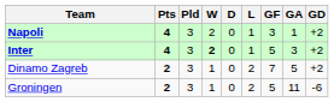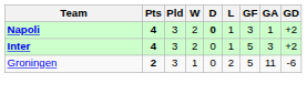Napoli | D: normal -> bold
Inter | W: bold -> normal
- row: Dinamo Zagreb | 2 | 3 | 1 | 0 | 2 | 7 | 5 | +2
